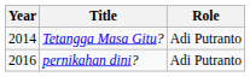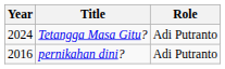Tetangga Masa Gitu? | Year: 2014 -> 2024
